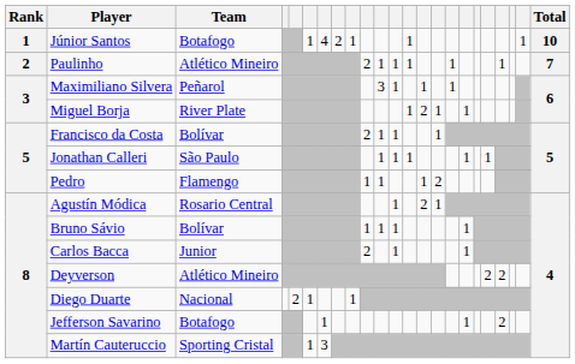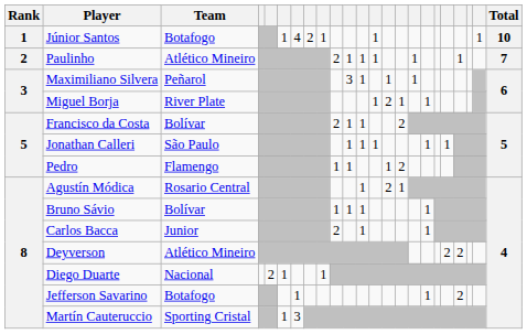Francisco da Costa | column 15: 1 -> 2
